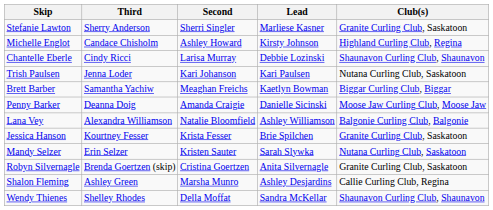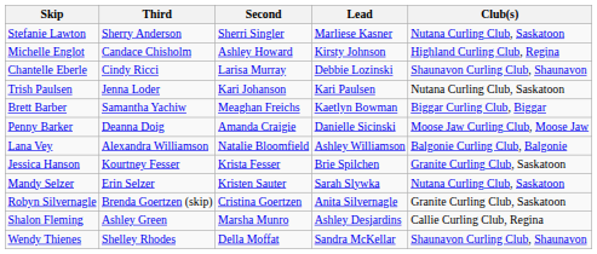Stefanie Lawton | Club(s): Granite Curling Club, Saskatoon -> Nutana Curling Club, Saskatoon
